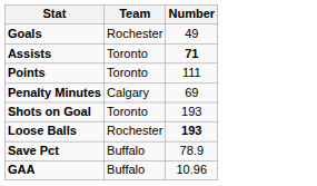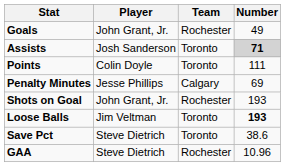+ column: Player | John Grant, Jr. | Josh Sanderson | Colin Doyle | Jesse Phillips | John Grant, Jr. | Jim Veltman | Steve Dietrich | Steve Dietrich
Assists | Number: no background -> lightgrey background
Shots on Goal | Team: Toronto -> Rochester
Loose Balls | Team: Rochester -> Toronto
Save Pct | Team: Buffalo -> Toronto
Save Pct | Number: 78.9 -> 38.6
GAA | Team: Buffalo -> Rochester
